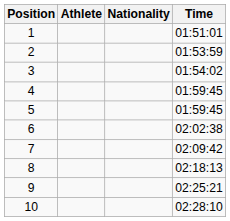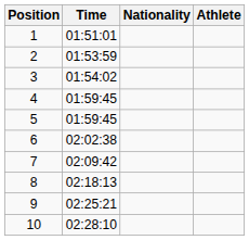columns swapped: Athlete <-> Time
